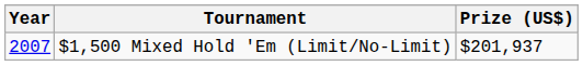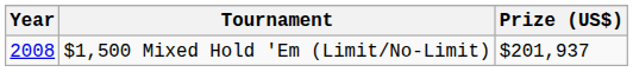$1,500 Mixed Hold 'Em (Limit/No-Limit) | Year: 2007 -> 2008
